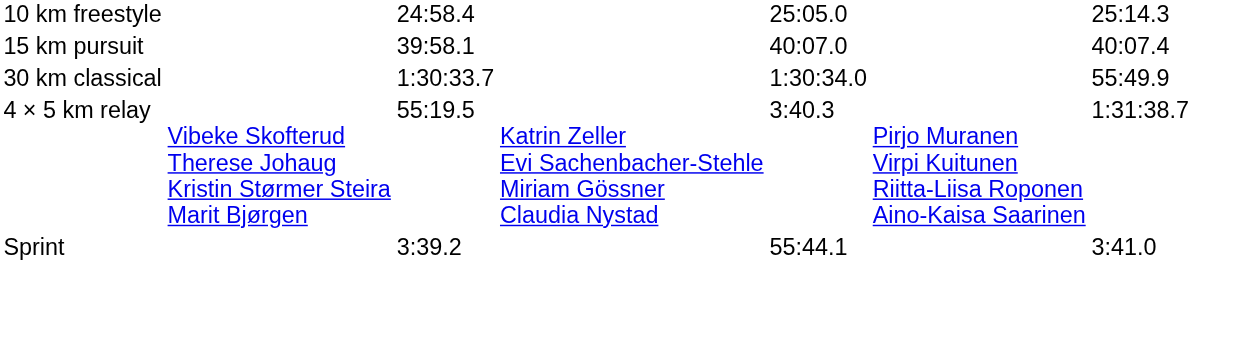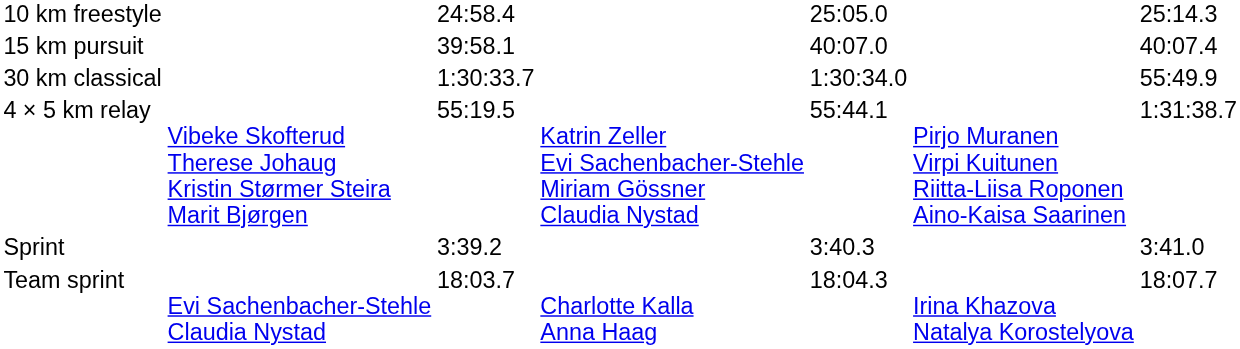4 × 5 km relay | column 5: 3:40.3 -> 55:44.1
Sprint | column 5: 55:44.1 -> 3:40.3
+ row: Team sprint | Evi Sachenbacher-Stehle Claudia Nystad | 18:03.7 | Charlotte Kalla Anna Haag | 18:04.3 | Irina Khazova Natalya Korostelyova | 18:07.7
